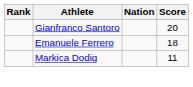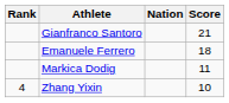Gianfranco Santoro | Score: 20 -> 21
+ row: 4 | Zhang Yixin | 10
